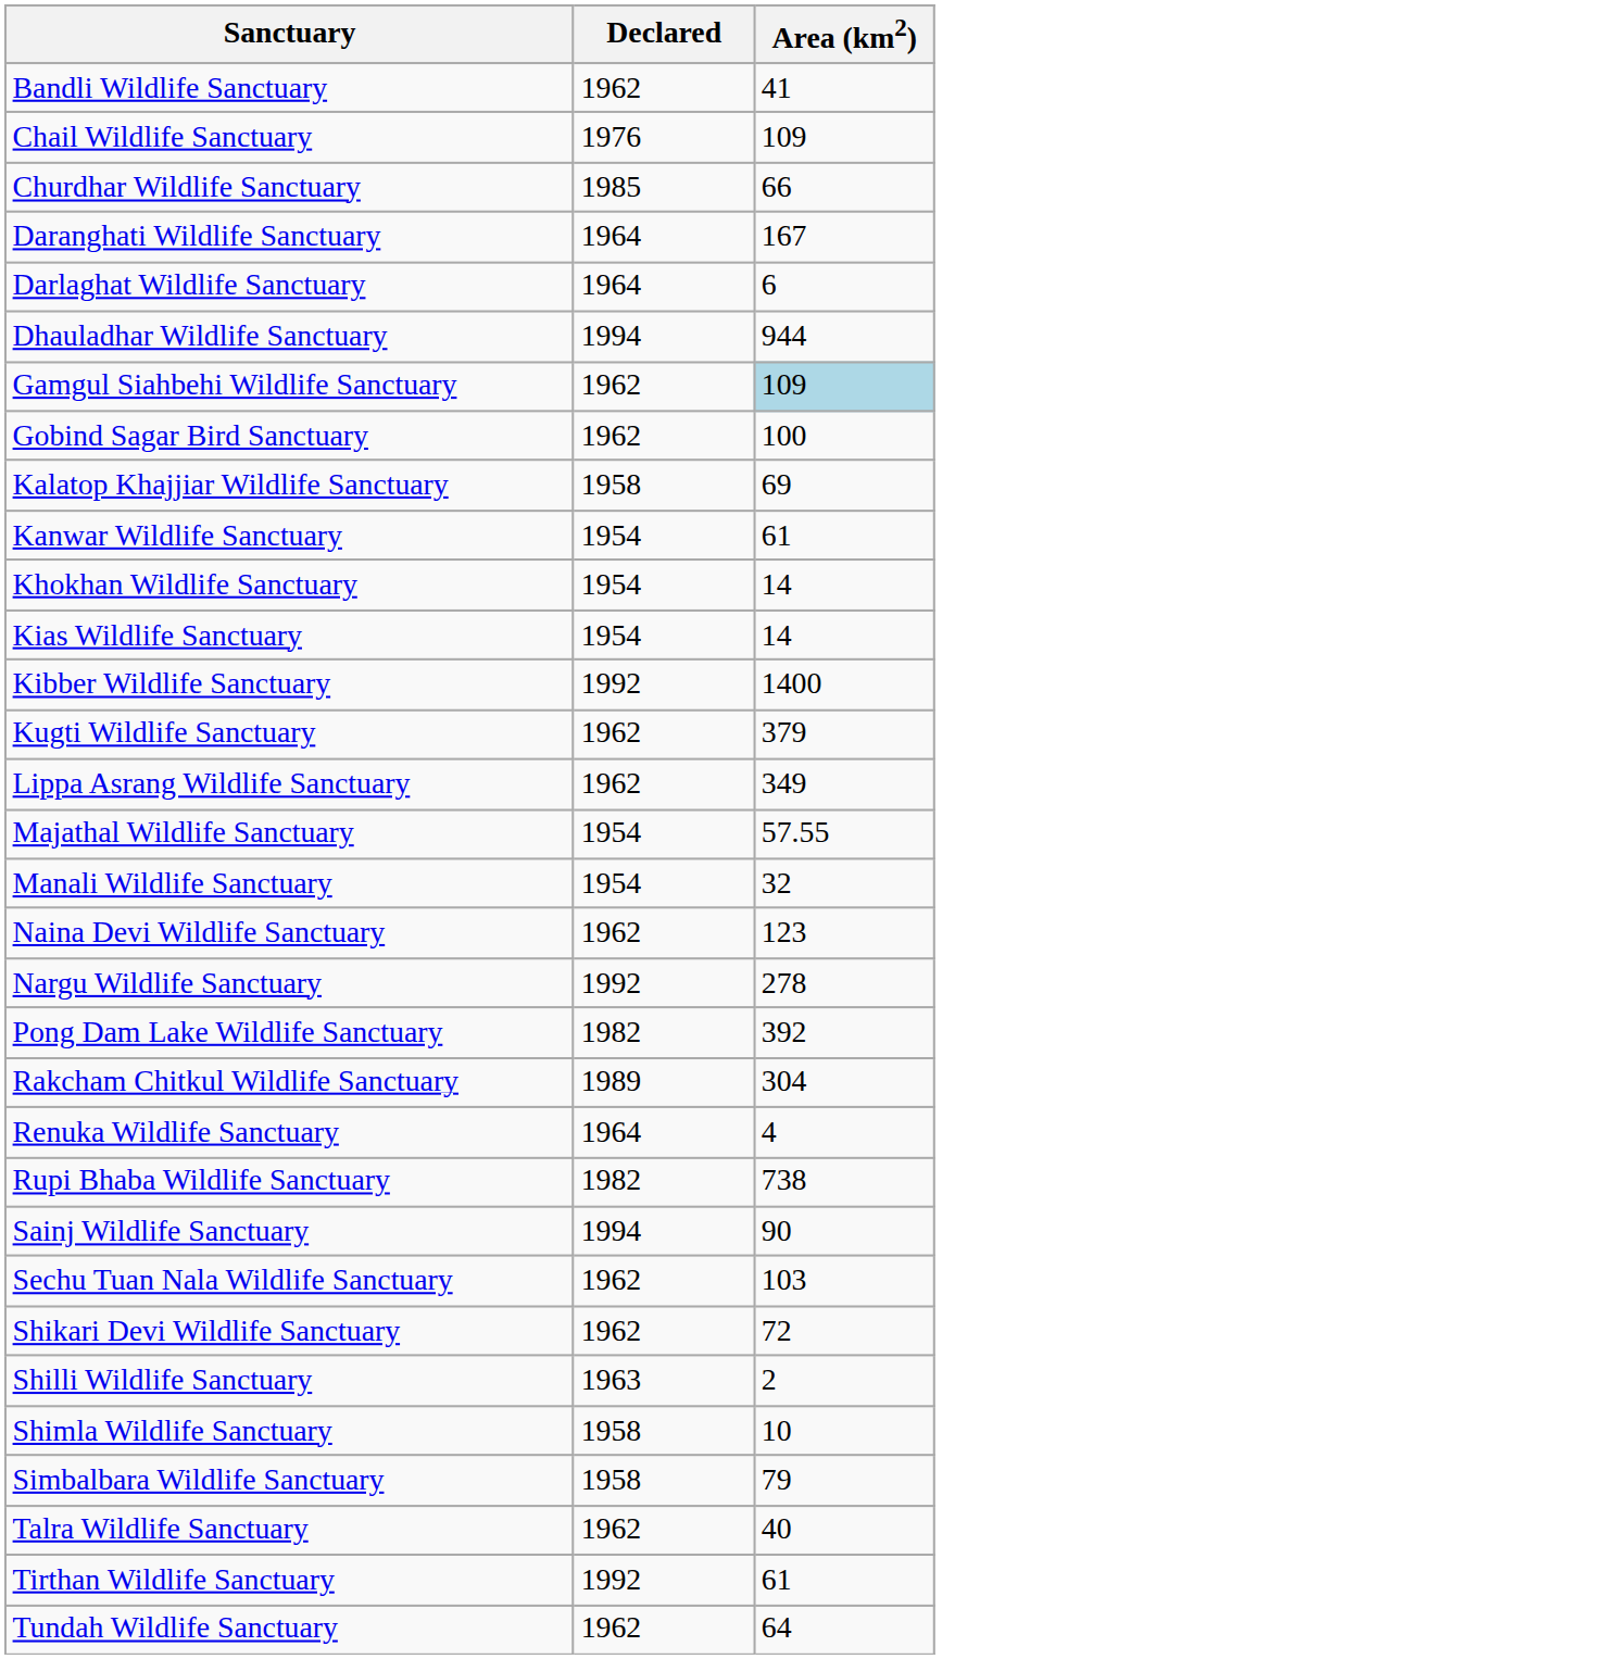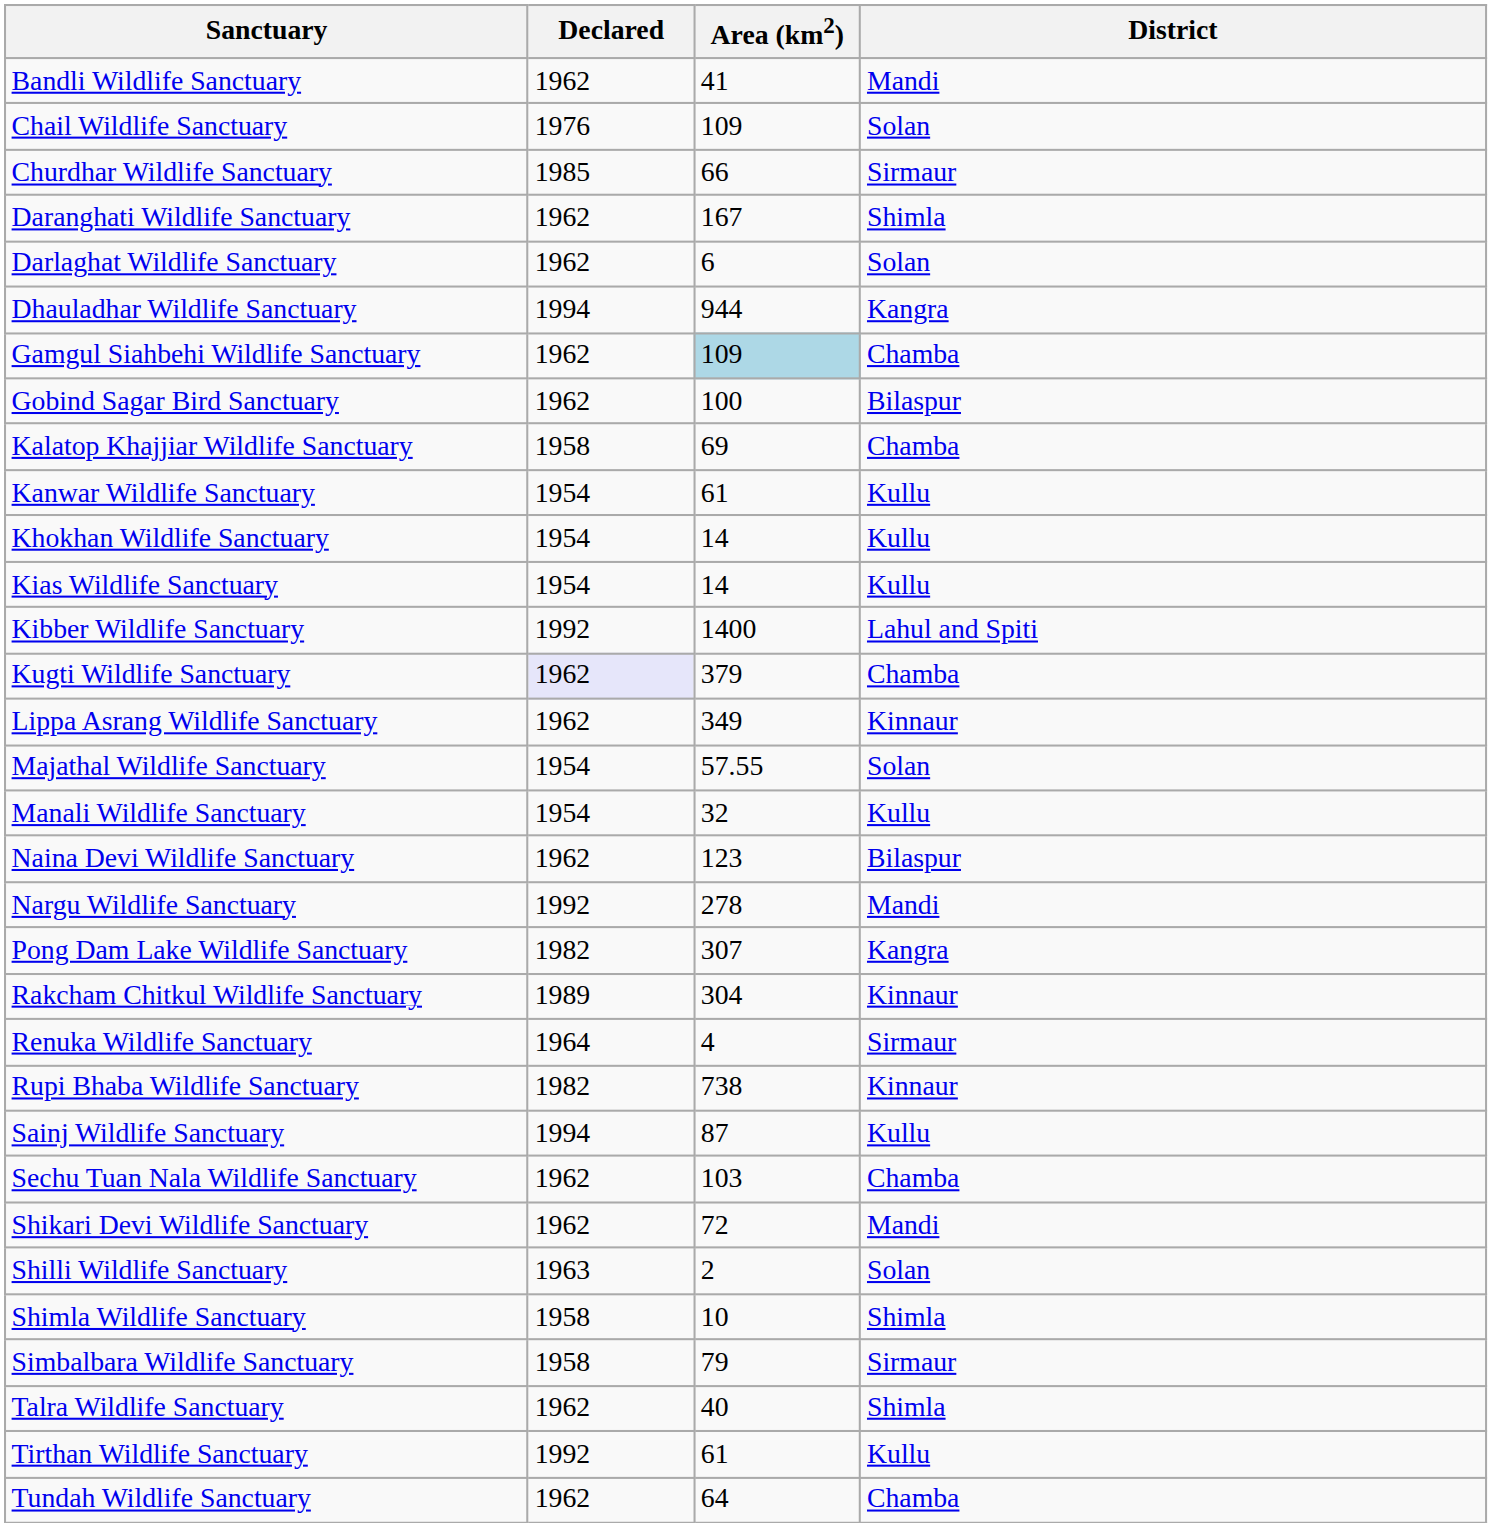+ column: District | Mandi | Solan | Sirmaur | Shimla | Solan | Kangra | Chamba | Bilaspur | Chamba | Kullu | Kullu | Kullu | Lahul and Spiti | Chamba | Kinnaur | Solan | Kullu | Bilaspur | Mandi | Kangra | Kinnaur | Sirmaur | Kinnaur | Kullu | Chamba | Mandi | Solan | Shimla | Sirmaur | Shimla | Kullu | Chamba
Daranghati Wildlife Sanctuary | Declared: 1964 -> 1962
Darlaghat Wildlife Sanctuary | Declared: 1964 -> 1962
Kugti Wildlife Sanctuary | Declared: no background -> lavender background
Pong Dam Lake Wildlife Sanctuary | Area (km2): 392 -> 307
Sainj Wildlife Sanctuary | Area (km2): 90 -> 87
